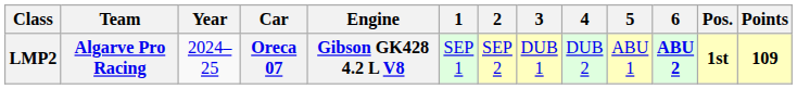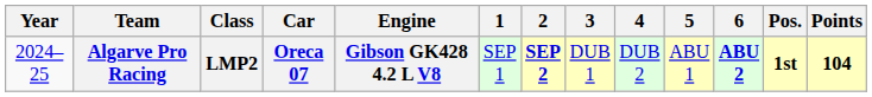columns swapped: Year <-> Class
Algarve Pro Racing | 2: normal -> bold
Algarve Pro Racing | Points: 109 -> 104
